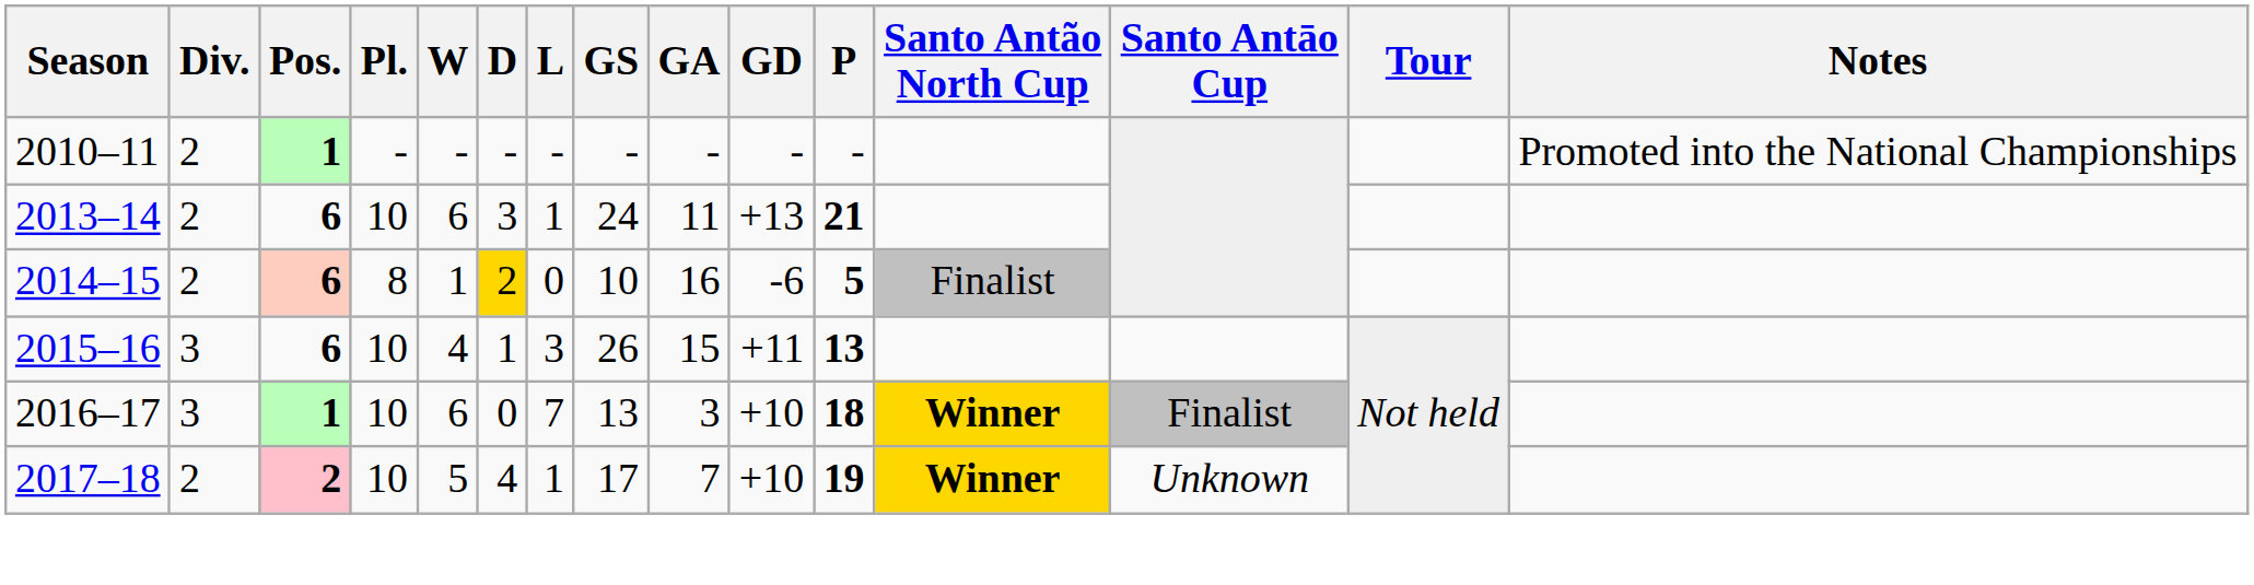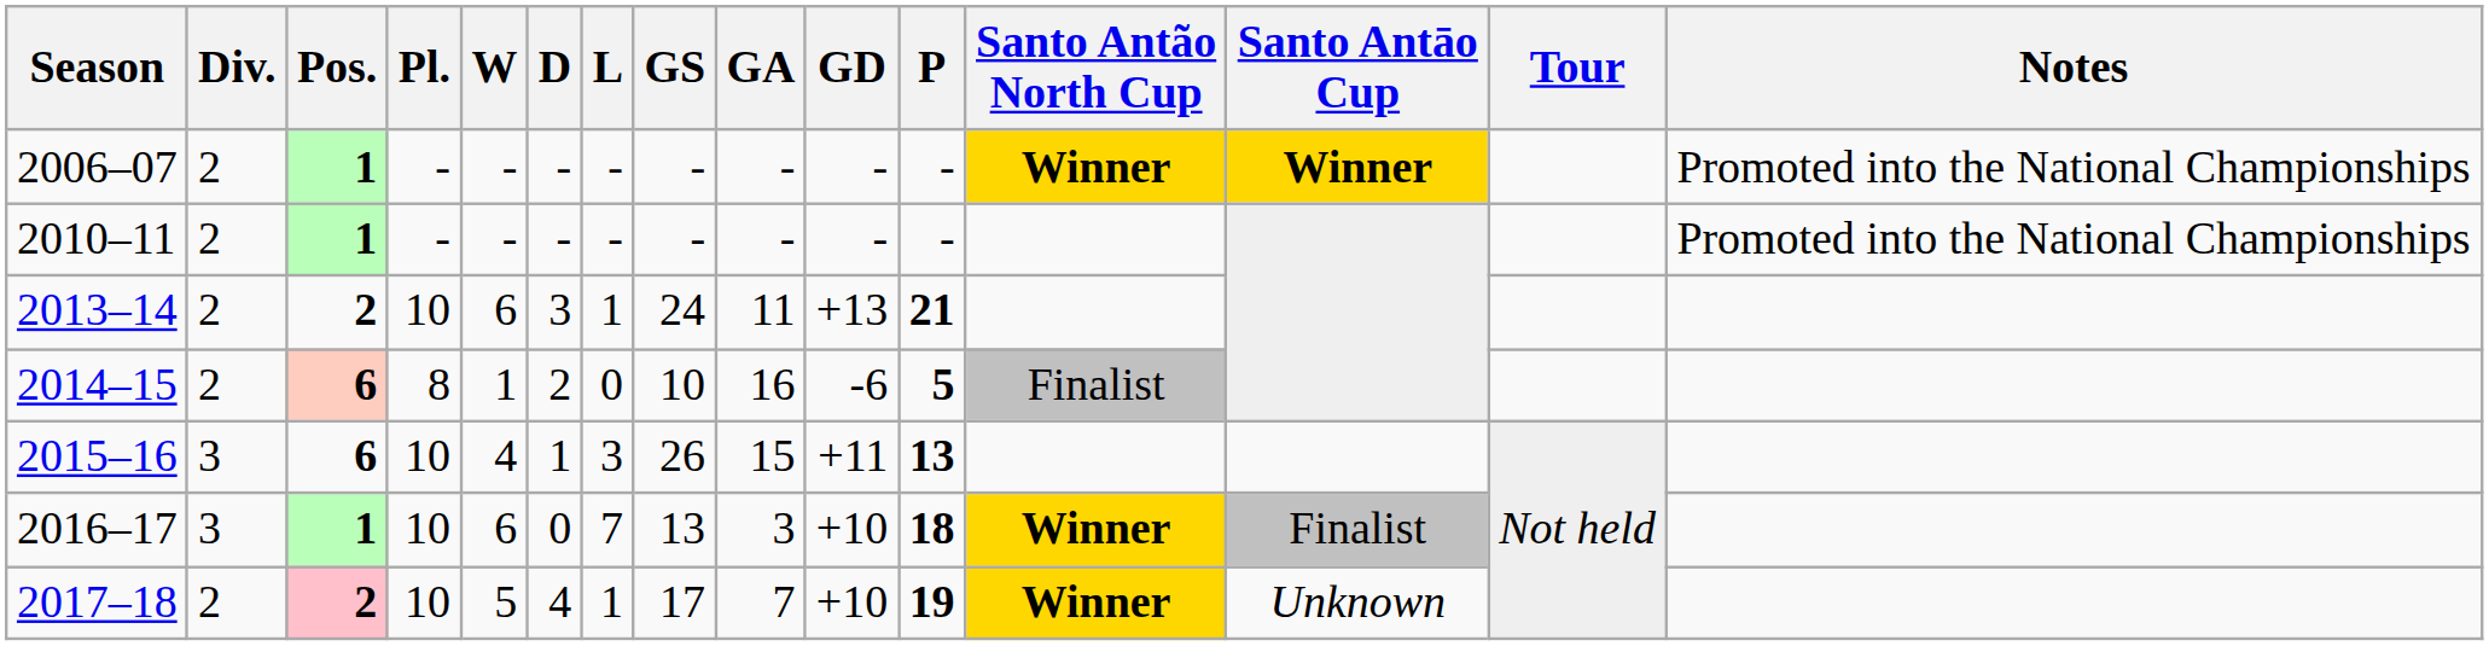+ row: 2006–07 | 2 | 1 | - | - | - | - | - | - | - | - | Winner | Winner | Promoted into the National Championships
2013–14 | Pos.: 6 -> 2
2014–15 | D: gold background -> no background
